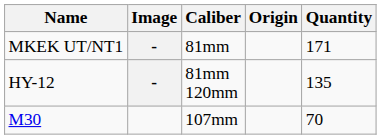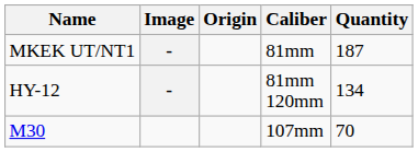columns swapped: Origin <-> Caliber
MKEK UT/NT1 | Quantity: 171 -> 187
HY-12 | Quantity: 135 -> 134
